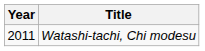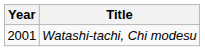Watashi-tachi, Chi modesu | Year: 2011 -> 2001
